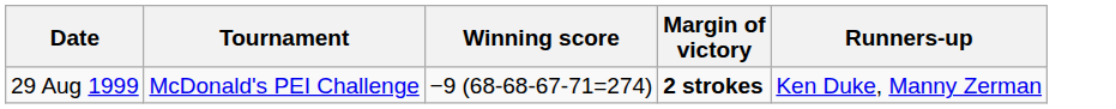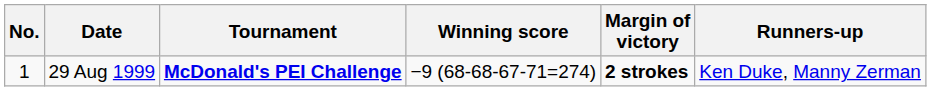+ column: No. | 1
29 Aug 1999 | Tournament: normal -> bold
